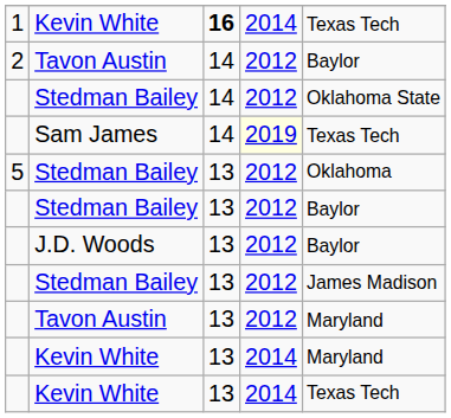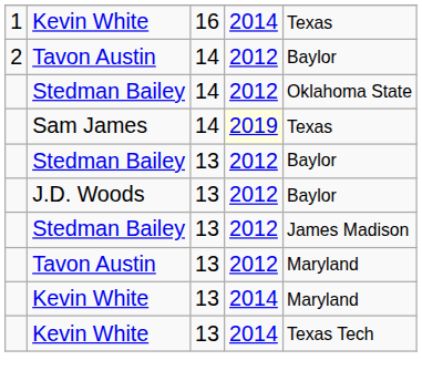1 / Kevin White | column 3: bold -> normal
1 / Kevin White | column 5: Texas Tech -> Texas
Sam James | column 5: Texas Tech -> Texas
- row: 5 | Stedman Bailey | 13 | 2012 | Oklahoma
